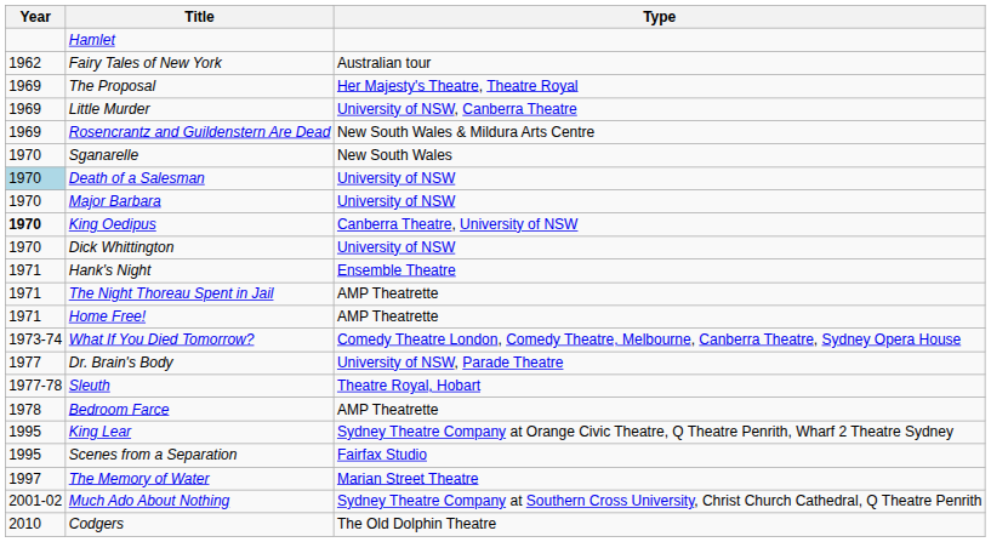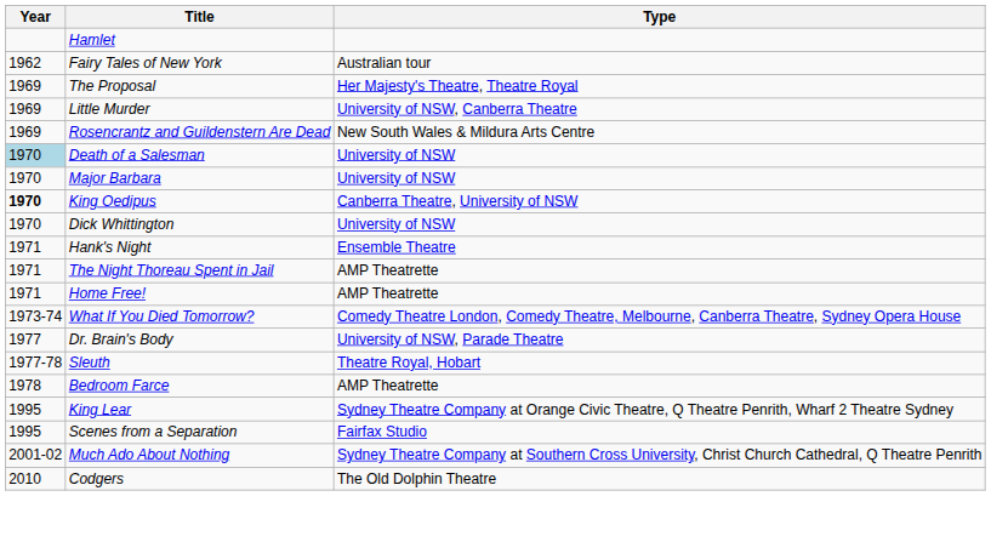- row: 1970 | Sganarelle | New South Wales
- row: 1997 | The Memory of Water | Marian Street Theatre
